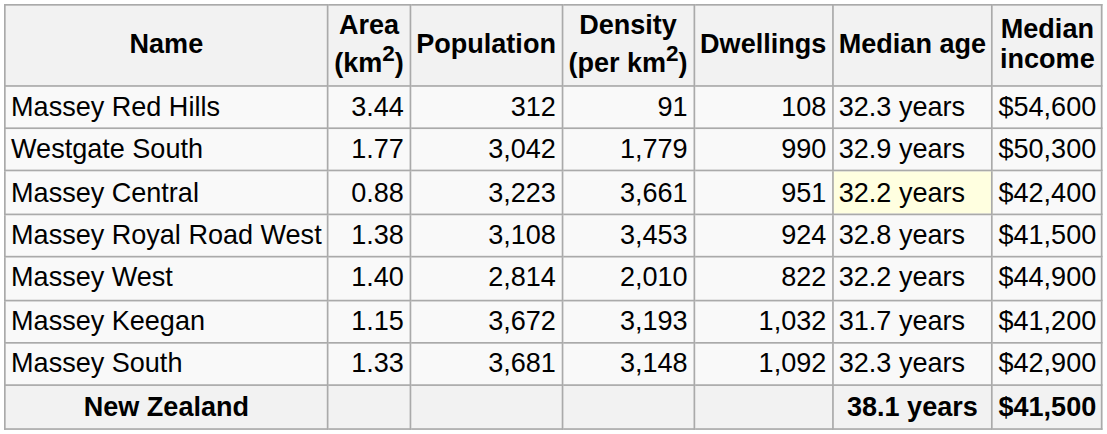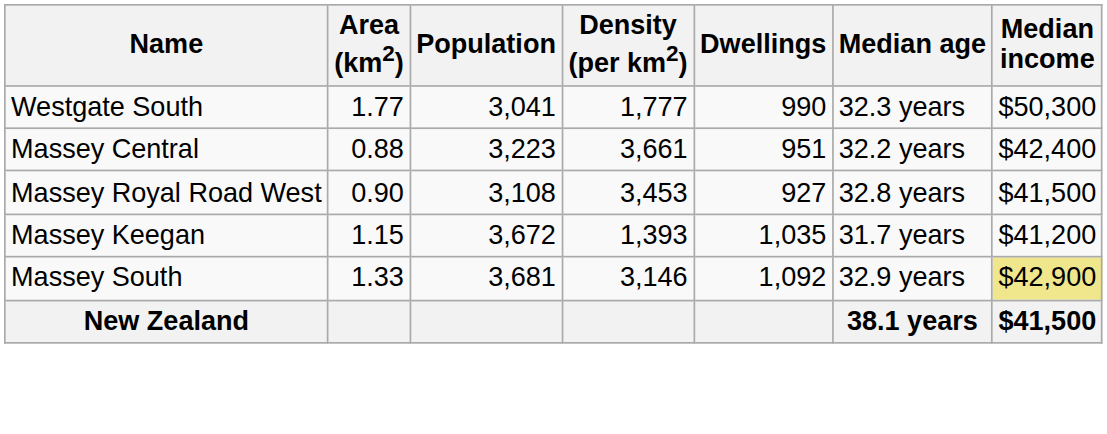- row: Massey Red Hills | 3.44 | 312 | 91 | 108 | 32.3 years | $54,600
Westgate South | Population: 3,042 -> 3,041
Westgate South | Density (per km2): 1,779 -> 1,777
Westgate South | Median age: 32.9 years -> 32.3 years
Massey Central | Median age: lightyellow background -> no background
Massey Royal Road West | Area (km2): 1.38 -> 0.90
Massey Royal Road West | Dwellings: 924 -> 927
- row: Massey West | 1.40 | 2,814 | 2,010 | 822 | 32.2 years | $44,900
Massey Keegan | Density (per km2): 3,193 -> 1,393
Massey Keegan | Dwellings: 1,032 -> 1,035
Massey South | Density (per km2): 3,148 -> 3,146
Massey South | Median age: 32.3 years -> 32.9 years
Massey South | Median income: no background -> khaki background
